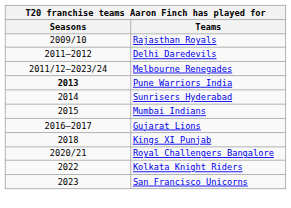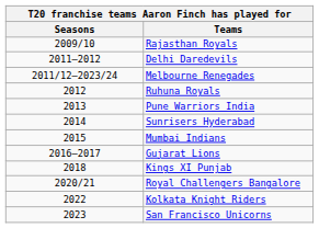+ row: 2012 | Ruhuna Royals
Pune Warriors India | Seasons: bold -> normal
